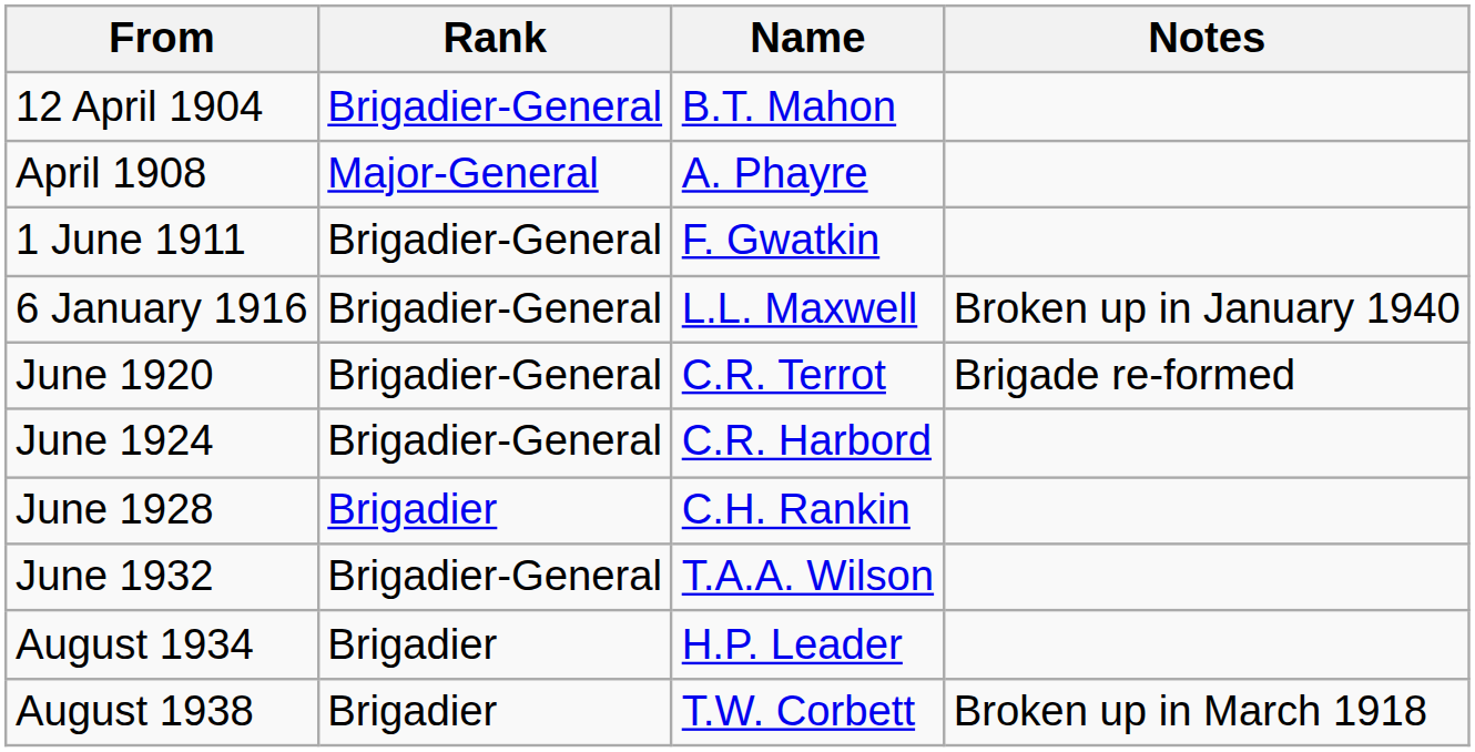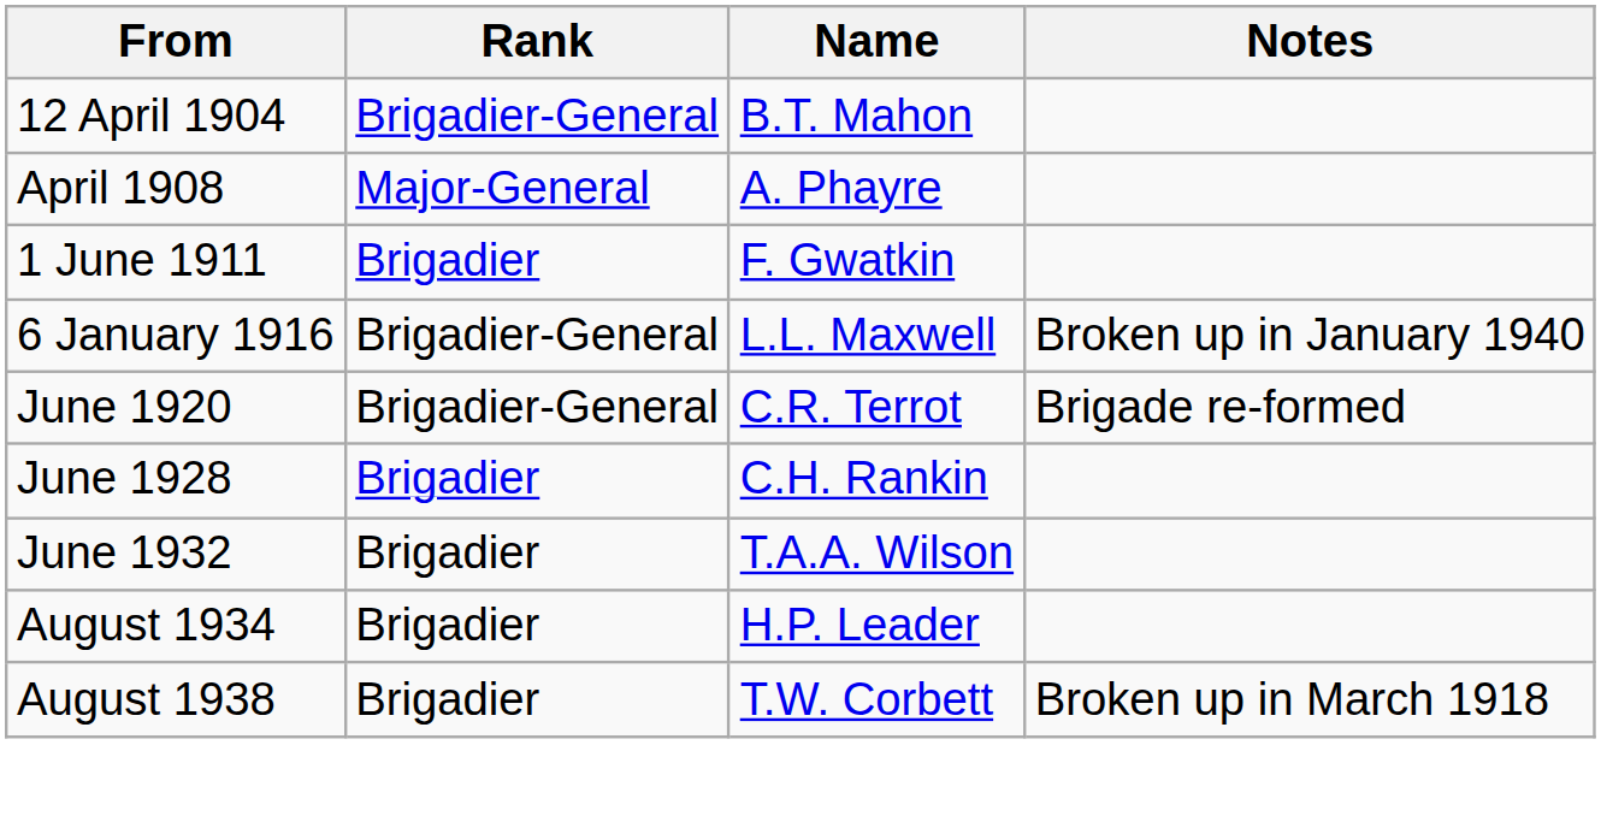1 June 1911 | Rank: Brigadier-General -> Brigadier
- row: June 1924 | Brigadier-General | C.R. Harbord
June 1932 | Rank: Brigadier-General -> Brigadier
